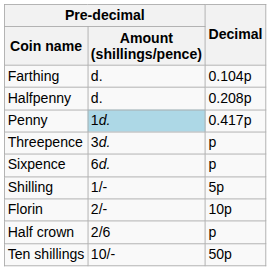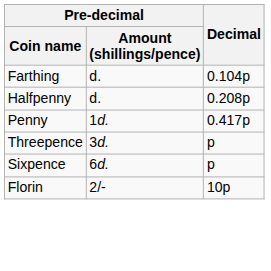Penny | Pre-decimal / Amount (shillings/pence): lightblue background -> no background
- row: Shilling | 1/- | 5p
- row: Half crown | 2/6 | p
- row: Ten shillings | 10/- | 50p
